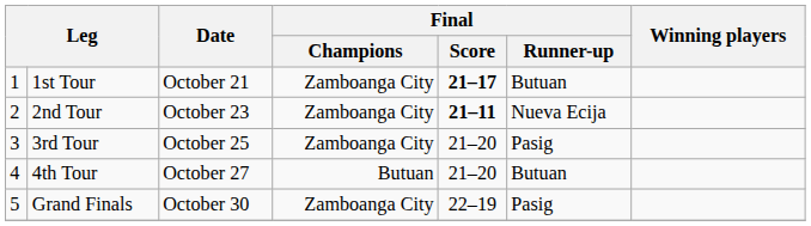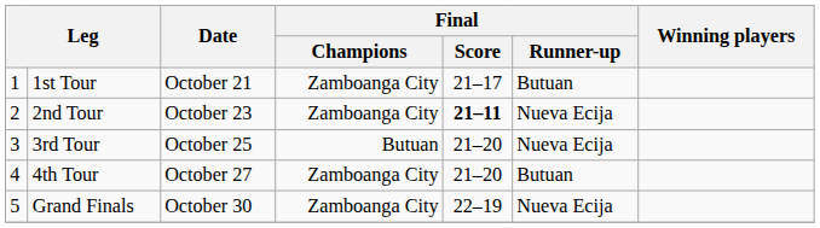1st Tour | Final / Score: bold -> normal
3rd Tour | Final / Champions: Zamboanga City -> Butuan
3rd Tour | Final / Runner-up: Pasig -> Nueva Ecija
4th Tour | Final / Champions: Butuan -> Zamboanga City
Grand Finals | Final / Runner-up: Pasig -> Nueva Ecija
